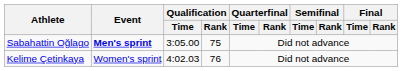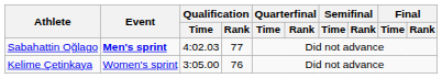Sabahattin Oğlago | Qualification / Time: 3:05.00 -> 4:02.03
Sabahattin Oğlago | Qualification / Rank: 75 -> 77
Kelime Çetinkaya | Qualification / Time: 4:02.03 -> 3:05.00
